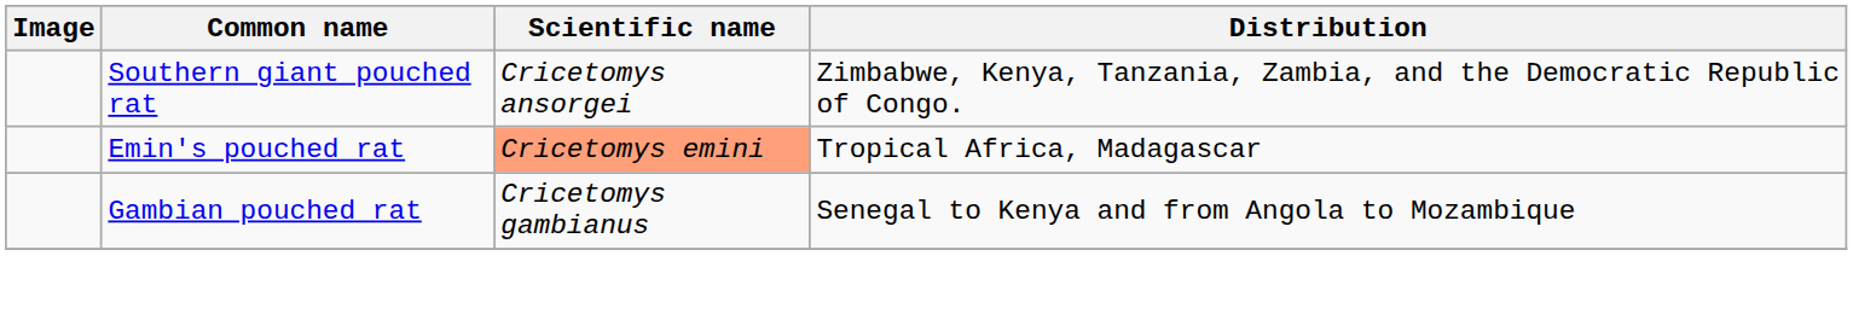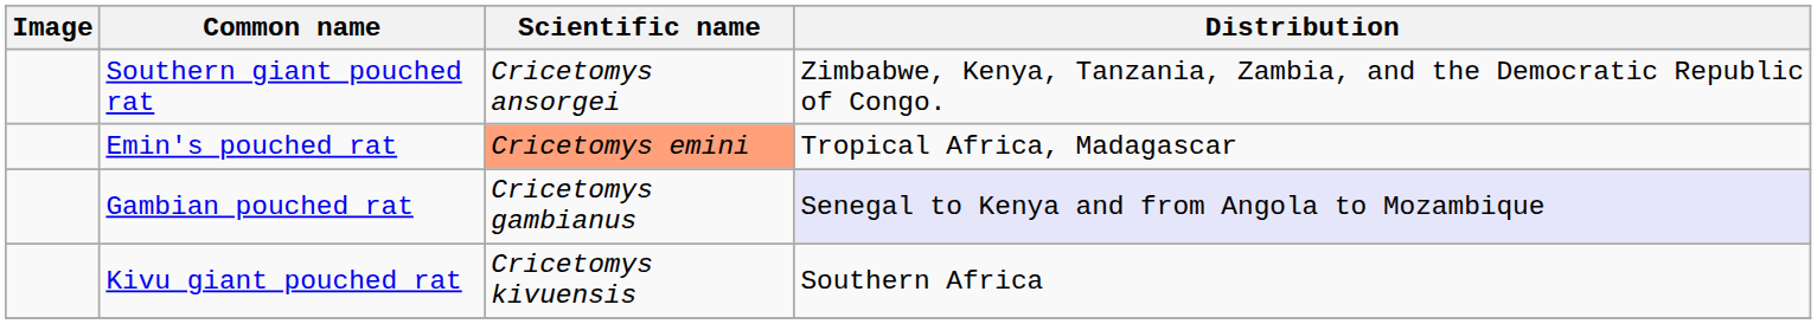Gambian pouched rat | Distribution: no background -> lavender background
+ row: Kivu giant pouched rat | Cricetomys kivuensis | Southern Africa
